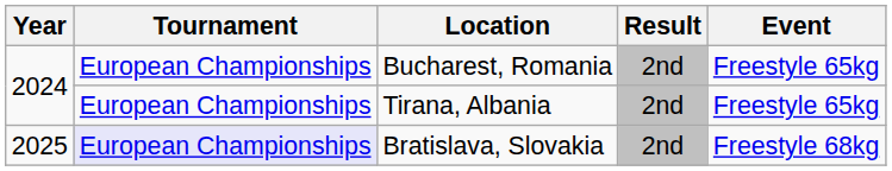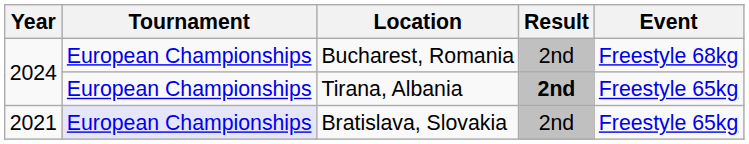Bucharest, Romania | Event: Freestyle 65kg -> Freestyle 68kg
Tirana, Albania | Result: normal -> bold
Bratislava, Slovakia | Year: 2025 -> 2021
Bratislava, Slovakia | Event: Freestyle 68kg -> Freestyle 65kg
